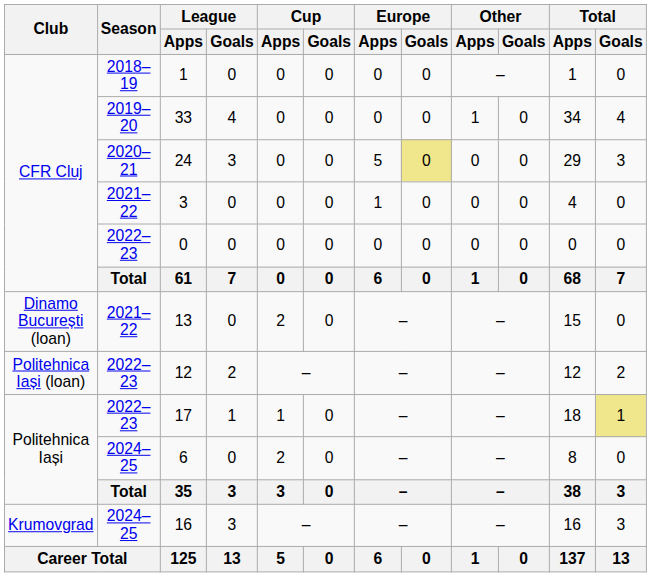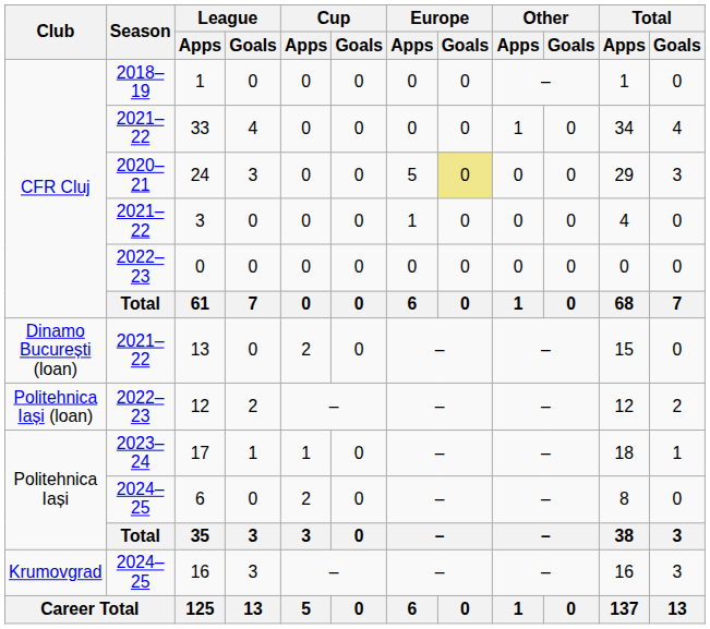33 | Season: 2019–20 -> 2021–22
17 | Season: 2022–23 -> 2023–24
17 | Total / Goals: khaki background -> no background
